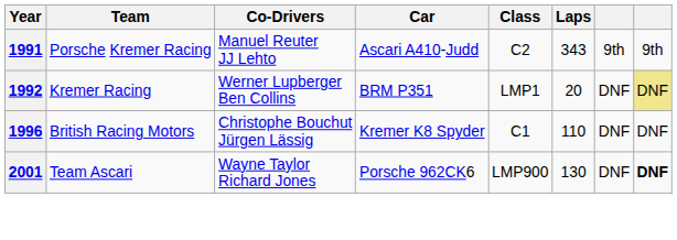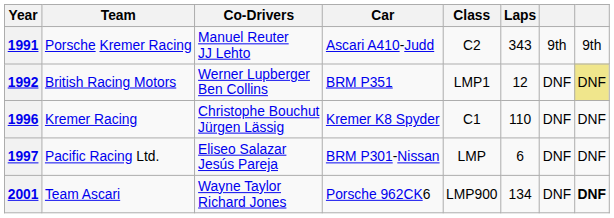1992 | Team: Kremer Racing -> British Racing Motors
1992 | Laps: 20 -> 12
1996 | Team: British Racing Motors -> Kremer Racing
+ row: 1997 | Pacific Racing Ltd. | Eliseo Salazar Jesús Pareja | BRM P301-Nissan | LMP | 6 | DNF | DNF
2001 | Laps: 130 -> 134
